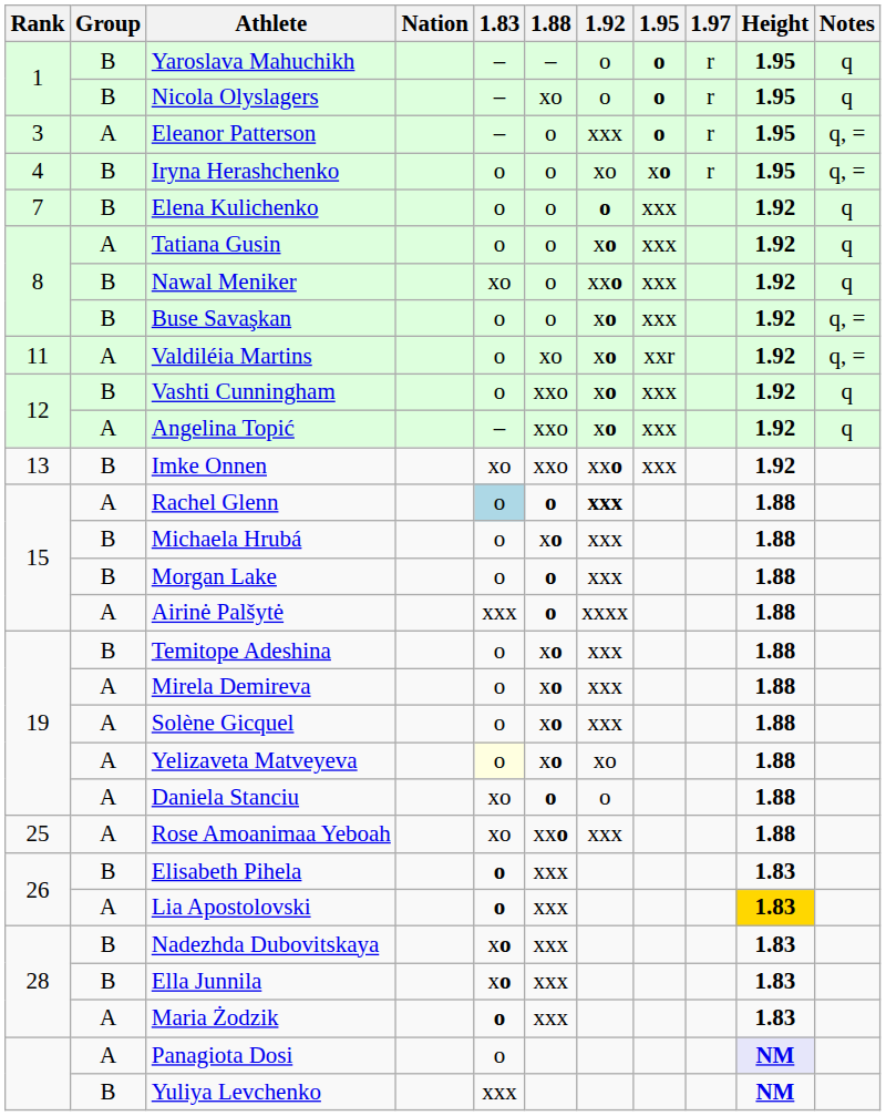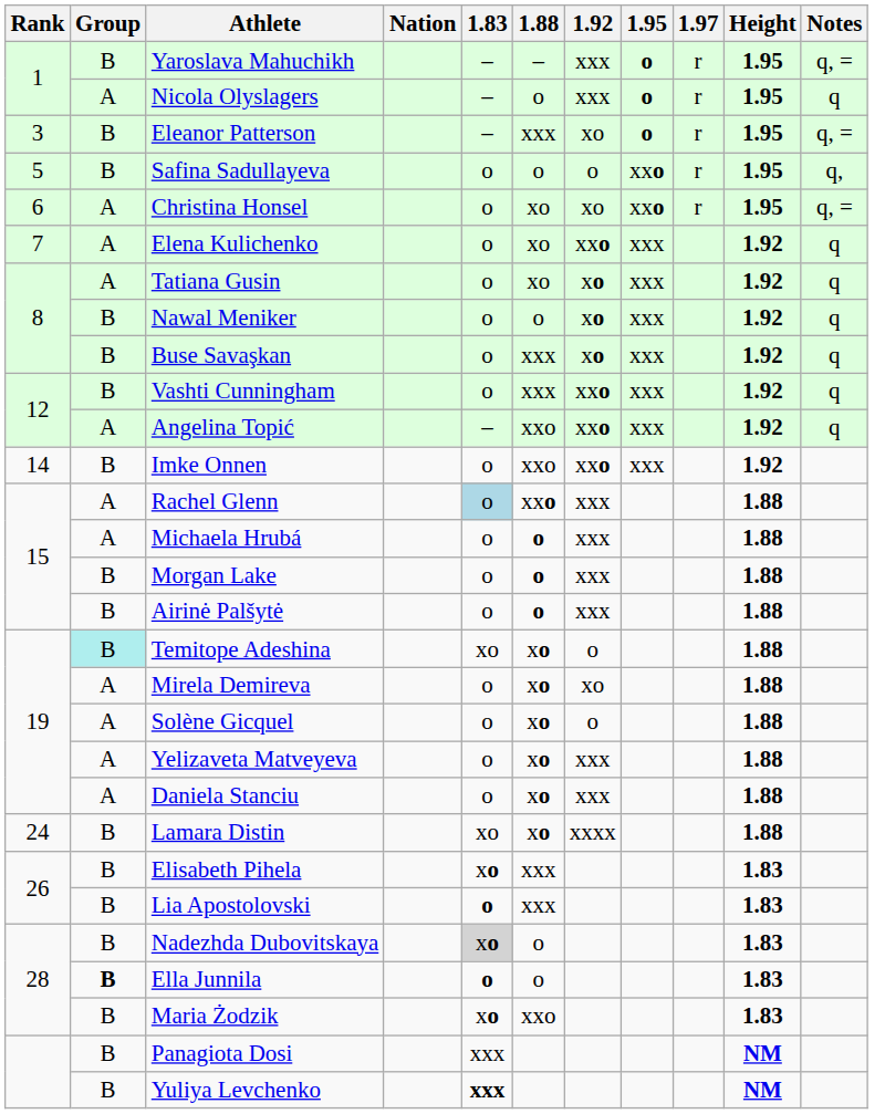Yaroslava Mahuchikh | 1.92: o -> xxx
Yaroslava Mahuchikh | Notes: q -> q, =
Nicola Olyslagers | Group: B -> A
Nicola Olyslagers | 1.88: xo -> o
Nicola Olyslagers | 1.92: o -> xxx
Eleanor Patterson | Group: A -> B
Eleanor Patterson | 1.88: o -> xxx
Eleanor Patterson | 1.92: xxx -> xo
- row: 4 | B | Iryna Herashchenko | o | o | xo | xo | r | 1.95 | q, =
+ row: 5 | B | Safina Sadullayeva | o | o | o | xxo | r | 1.95 | q,
+ row: 6 | A | Christina Honsel | o | xo | xo | xxo | r | 1.95 | q, =
Elena Kulichenko | Group: B -> A
Elena Kulichenko | 1.88: o -> xo
Elena Kulichenko | 1.92: o -> xxo
Tatiana Gusin | 1.88: o -> xo
Nawal Meniker | 1.83: xo -> o
Nawal Meniker | 1.92: xxo -> xo
Buse Savaşkan | 1.88: o -> xxx
Buse Savaşkan | Notes: q, = -> q
- row: 11 | A | Valdiléia Martins | o | xo | xo | xxr | 1.92 | q, =
Vashti Cunningham | 1.88: xxo -> xxx
Vashti Cunningham | 1.92: xo -> xxo
Angelina Topić | 1.92: xo -> xxo
Imke Onnen | Rank: 13 -> 14
Imke Onnen | 1.83: xo -> o
Rachel Glenn | 1.88: o -> xxo
Rachel Glenn | 1.92: bold -> normal
Michaela Hrubá | Group: B -> A
Michaela Hrubá | 1.88: xo -> o
Airinė Palšytė | Group: A -> B
Airinė Palšytė | 1.83: xxx -> o
Airinė Palšytė | 1.92: xxxx -> xxx
Temitope Adeshina | Group: no background -> paleturquoise background
Temitope Adeshina | 1.83: o -> xo
Temitope Adeshina | 1.92: xxx -> o
Mirela Demireva | 1.92: xxx -> xo
Solène Gicquel | 1.92: xxx -> o
Yelizaveta Matveyeva | 1.83: lightyellow background -> no background
Yelizaveta Matveyeva | 1.92: xo -> xxx
Daniela Stanciu | 1.83: xo -> o
Daniela Stanciu | 1.88: o -> xo
Daniela Stanciu | 1.92: o -> xxx
+ row: 24 | B | Lamara Distin | xo | xo | xxxx | 1.88
- row: 25 | A | Rose Amoanimaa Yeboah | xo | xxo | xxx | 1.88
Elisabeth Pihela | 1.83: o -> xo
Lia Apostolovski | Group: A -> B
Lia Apostolovski | Height: gold background -> no background
Nadezhda Dubovitskaya | 1.83: no background -> lightgrey background
Nadezhda Dubovitskaya | 1.88: xxx -> o
Ella Junnila | Group: normal -> bold
Ella Junnila | 1.83: xo -> o
Ella Junnila | 1.88: xxx -> o
Maria Żodzik | Group: A -> B
Maria Żodzik | 1.83: o -> xo
Maria Żodzik | 1.88: xxx -> xxo
Panagiota Dosi | Group: A -> B
Panagiota Dosi | 1.83: o -> xxx
Panagiota Dosi | Height: lavender background -> no background
Yuliya Levchenko | 1.83: normal -> bold
